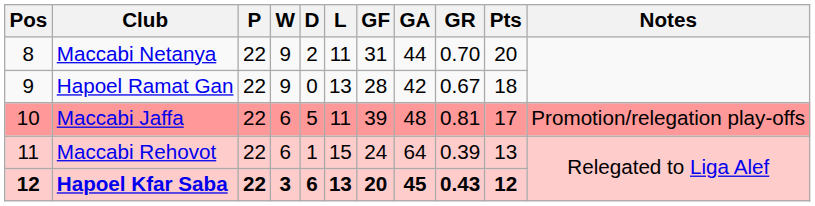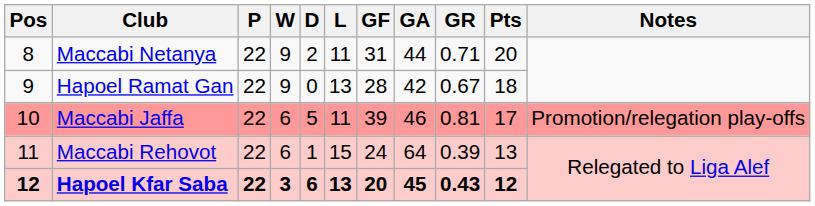Maccabi Netanya | GR: 0.70 -> 0.71
Maccabi Jaffa | GA: 48 -> 46
